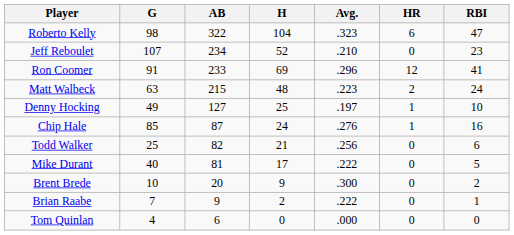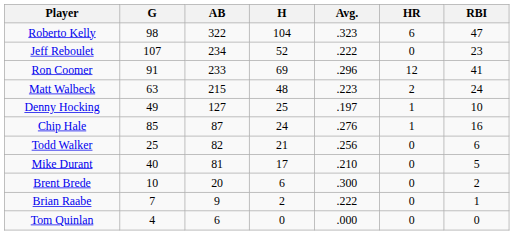Jeff Reboulet | Avg.: .210 -> .222
Mike Durant | Avg.: .222 -> .210
Brent Brede | H: 9 -> 6
